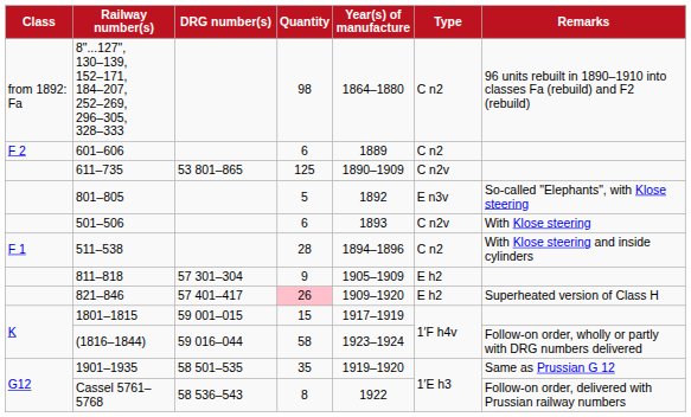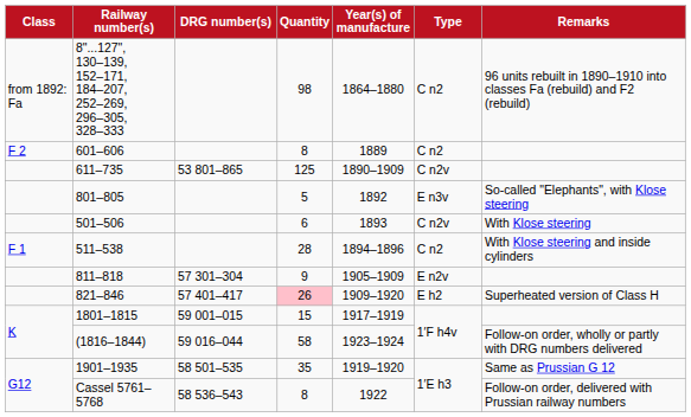601–606 | Quantity: 6 -> 8
811–818 | Type: E h2 -> E n2v
